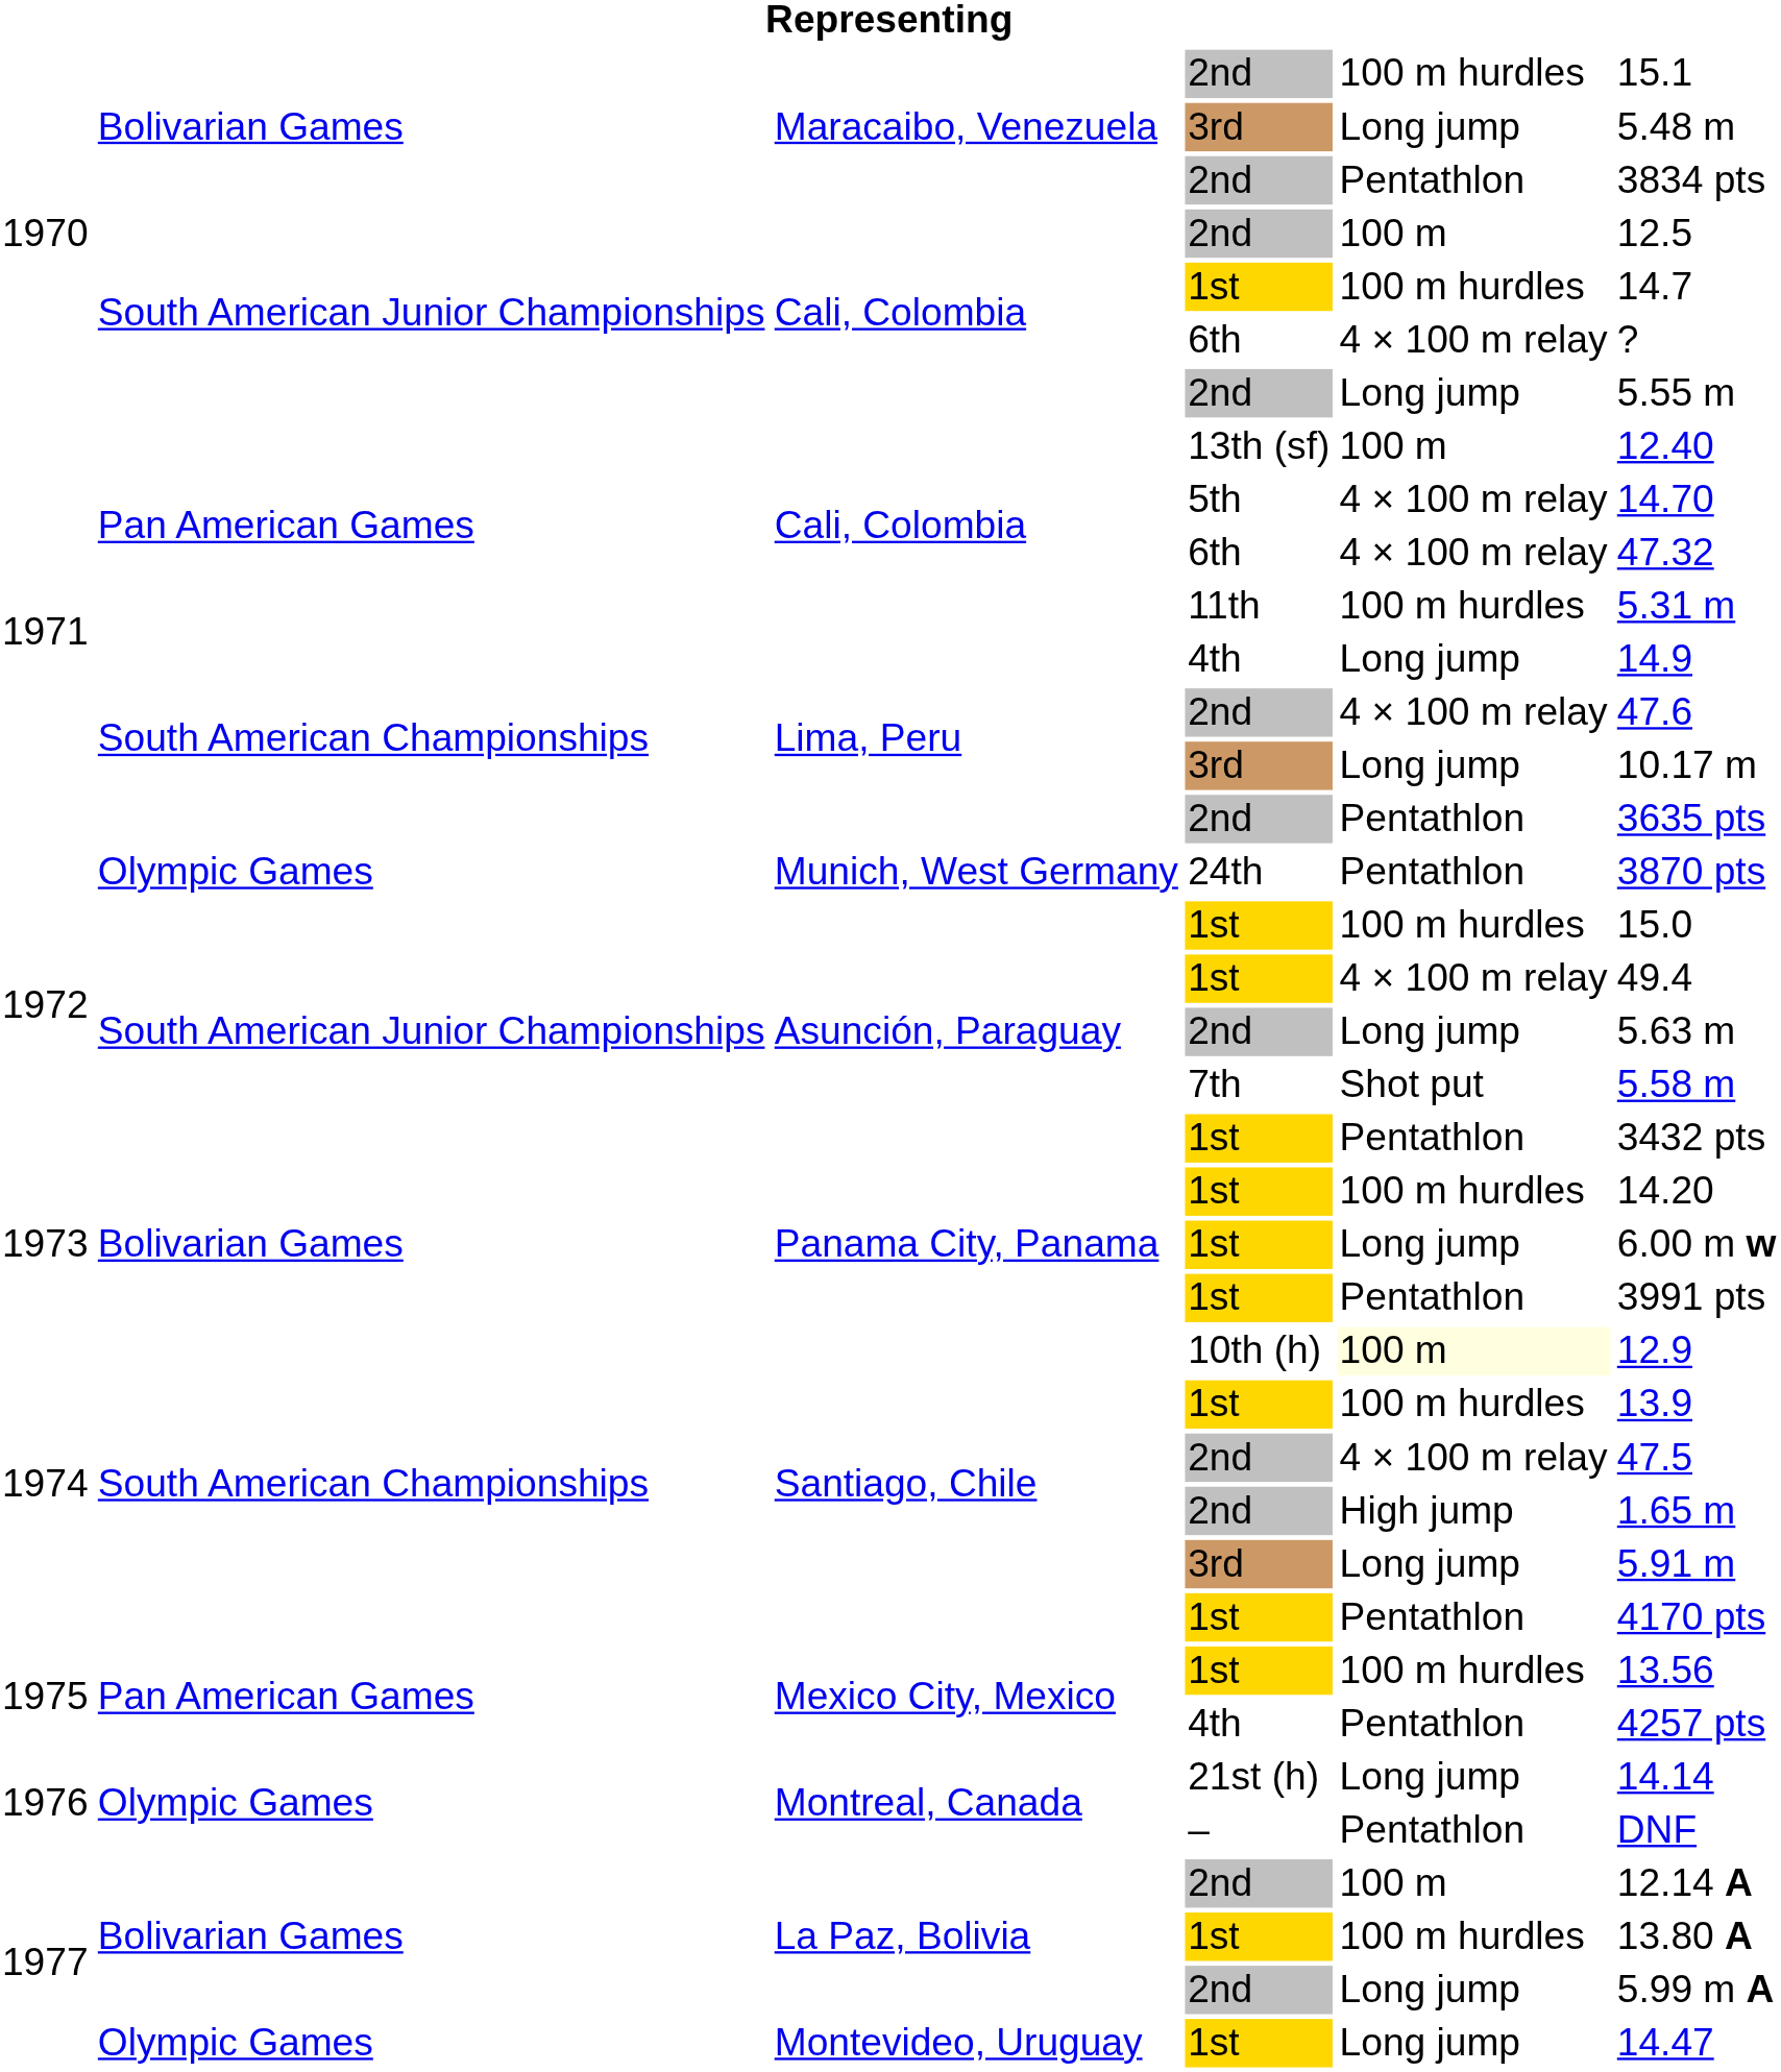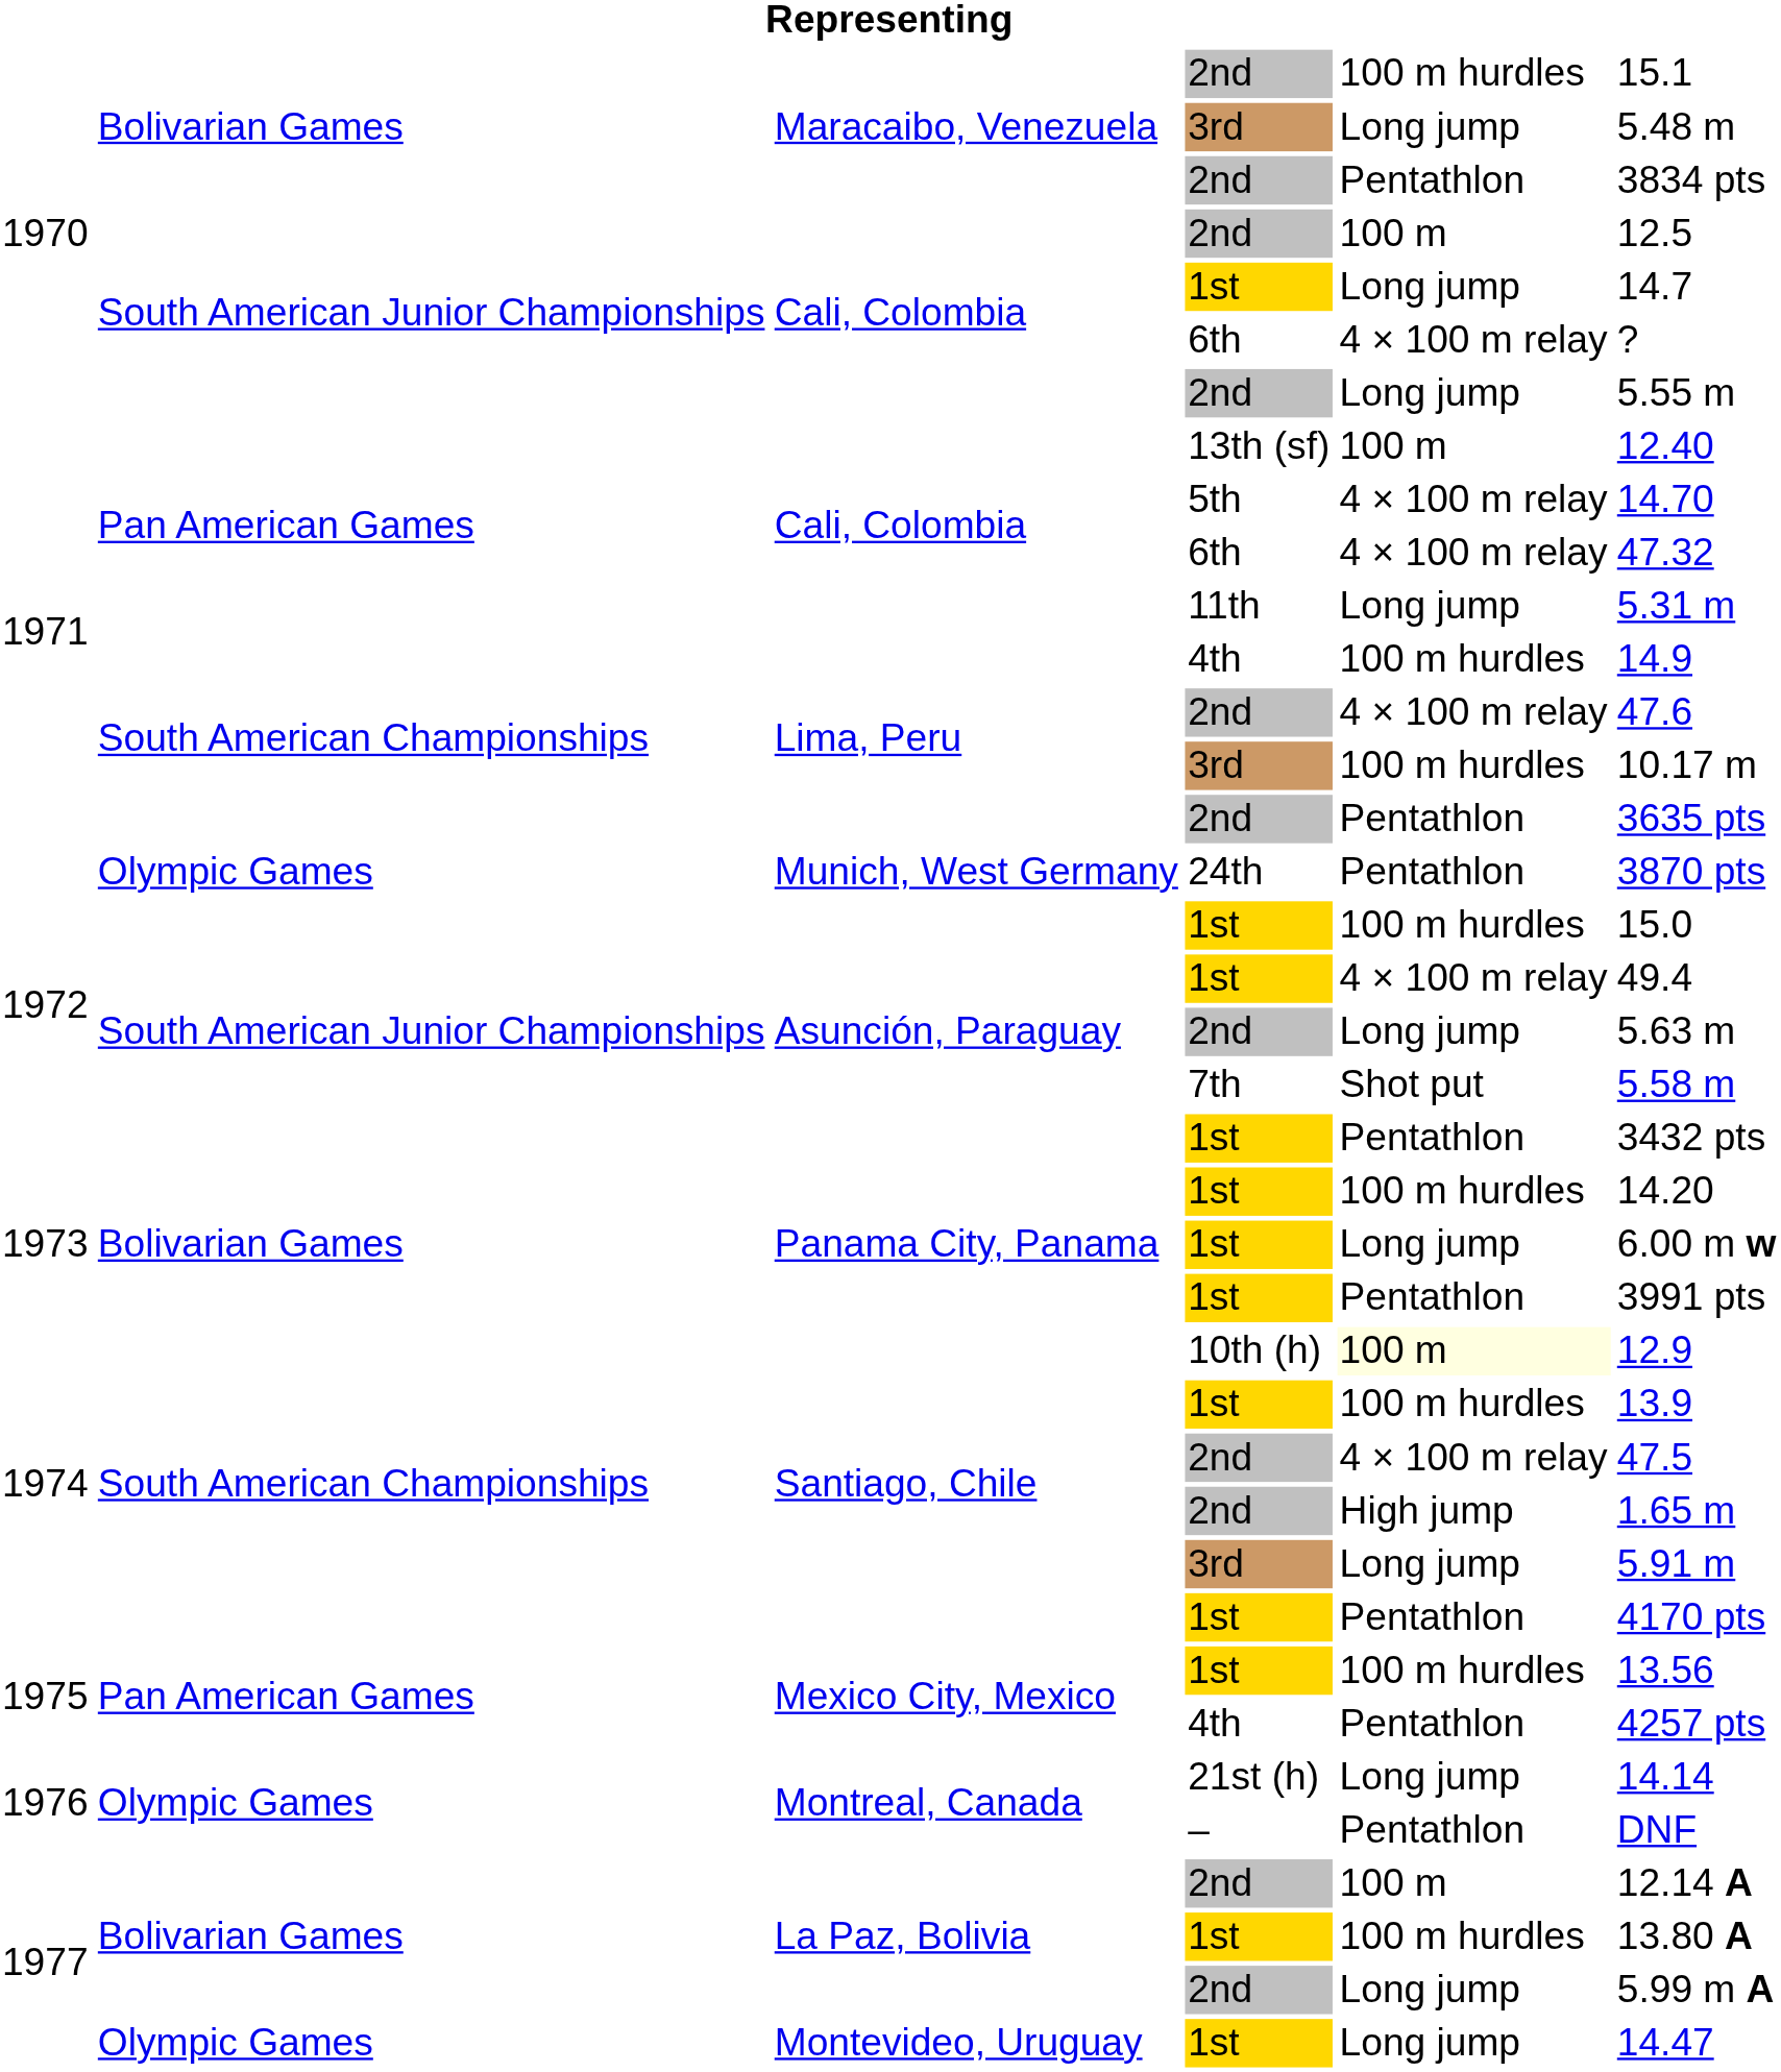Cali, Colombia / 1st | column 5: 100 m hurdles -> Long jump
11th | column 5: 100 m hurdles -> Long jump
Lima, Peru / 4th | column 5: Long jump -> 100 m hurdles
Lima, Peru / 3rd | column 5: Long jump -> 100 m hurdles
